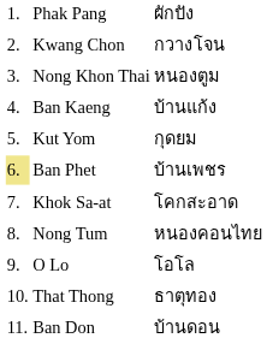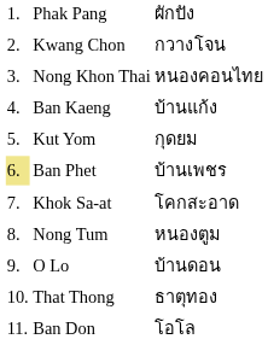Nong Khon Thai | column 3: หนองตูม -> หนองคอนไทย
Nong Tum | column 3: หนองคอนไทย -> หนองตูม
O Lo | column 3: โอโล -> บ้านดอน
Ban Don | column 3: บ้านดอน -> โอโล
